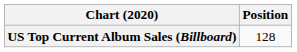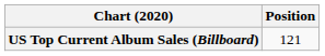US Top Current Album Sales (Billboard) | Position: 128 -> 121
